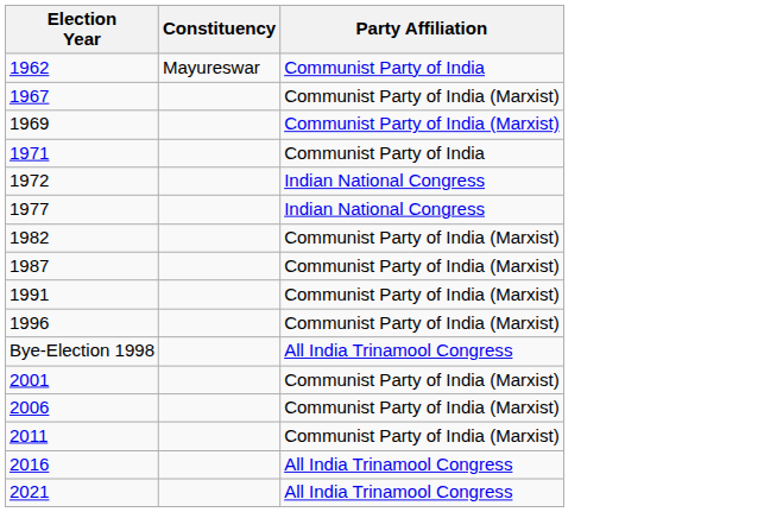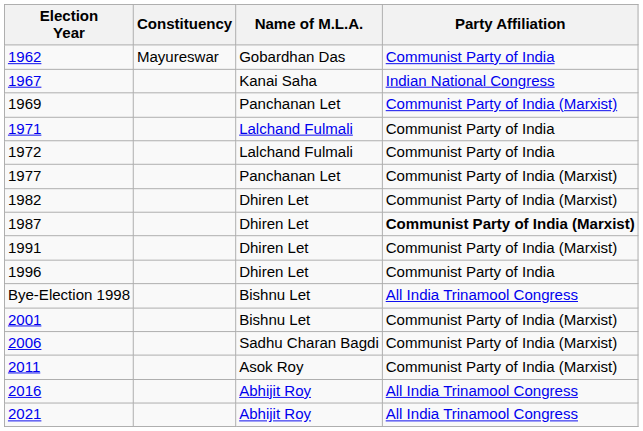+ column: Name of M.L.A. | Gobardhan Das | Kanai Saha | Panchanan Let | Lalchand Fulmali | Lalchand Fulmali | Panchanan Let | Dhiren Let | Dhiren Let | Dhiren Let | Dhiren Let | Bishnu Let | Bishnu Let | Sadhu Charan Bagdi | Asok Roy | Abhijit Roy | Abhijit Roy
1967 | Party Affiliation: Communist Party of India (Marxist) -> Indian National Congress
1972 | Party Affiliation: Indian National Congress -> Communist Party of India
1977 | Party Affiliation: Indian National Congress -> Communist Party of India (Marxist)
1987 | Party Affiliation: normal -> bold
1996 | Party Affiliation: Communist Party of India (Marxist) -> Communist Party of India
